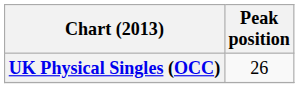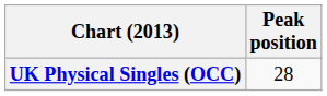UK Physical Singles (OCC) | Peak position: 26 -> 28
